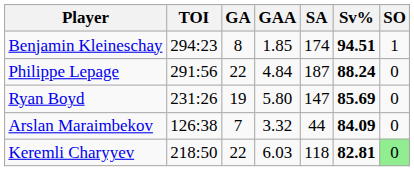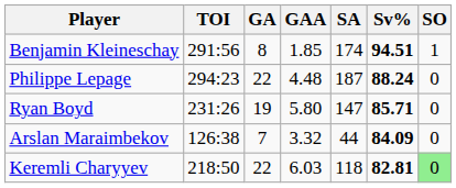Benjamin Kleineschay | TOI: 294:23 -> 291:56
Philippe Lepage | TOI: 291:56 -> 294:23
Philippe Lepage | GAA: 4.84 -> 4.48
Ryan Boyd | Sv%: 85.69 -> 85.71
